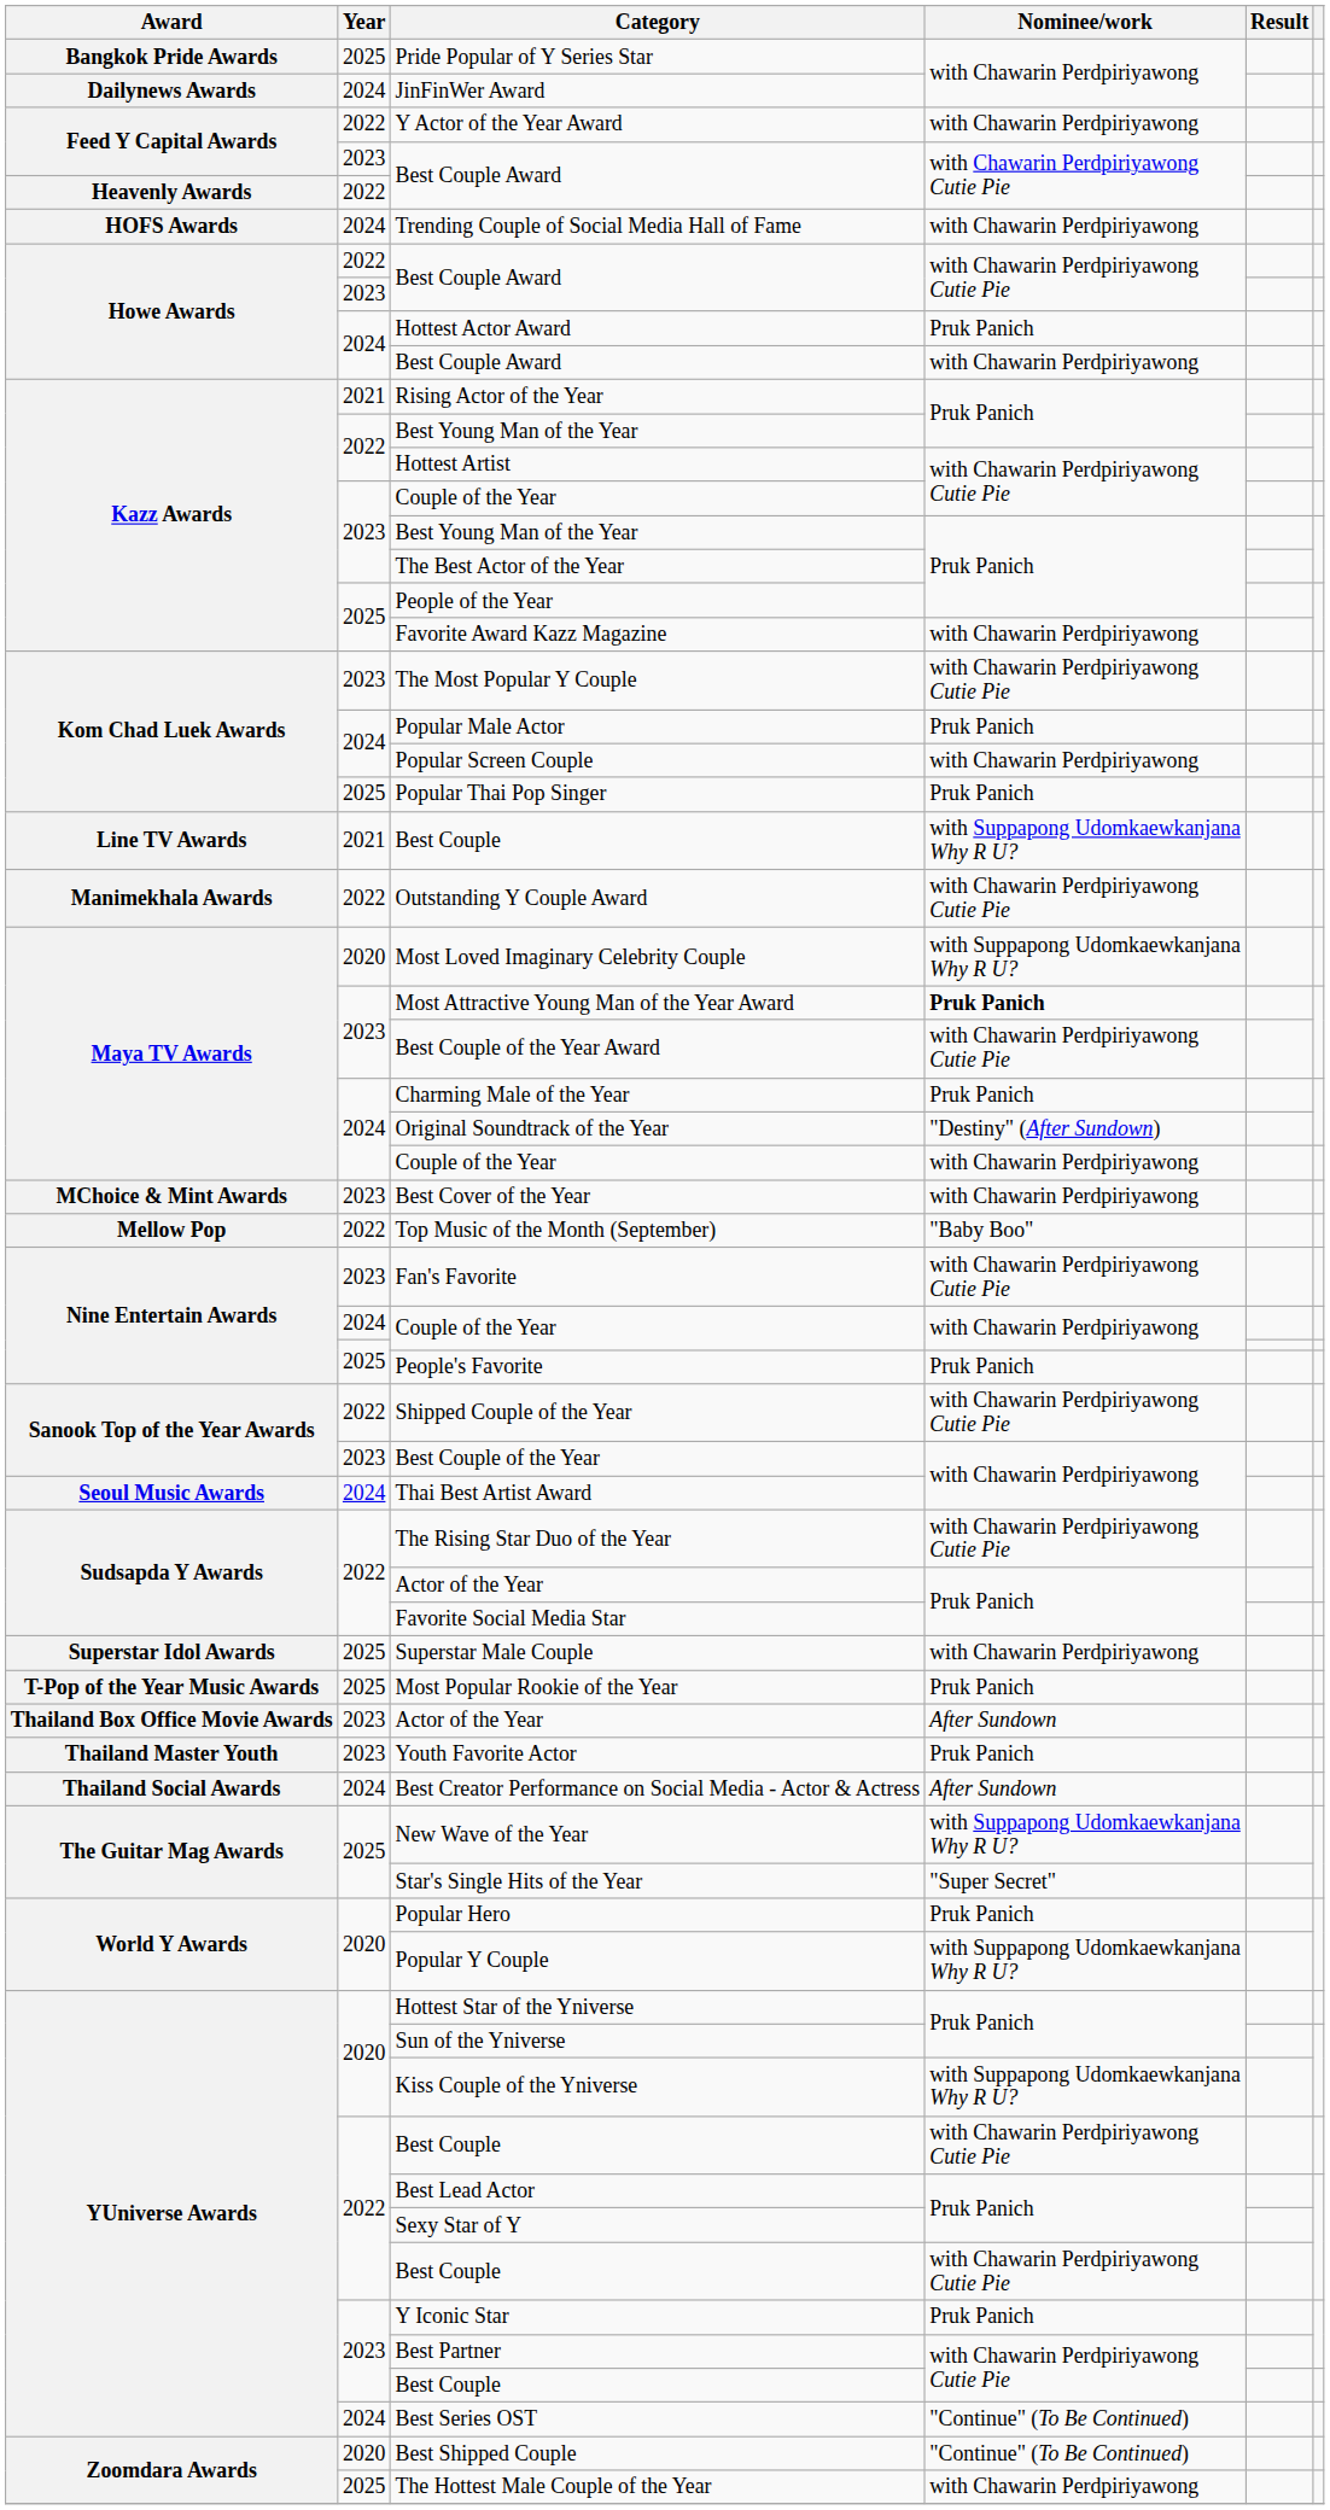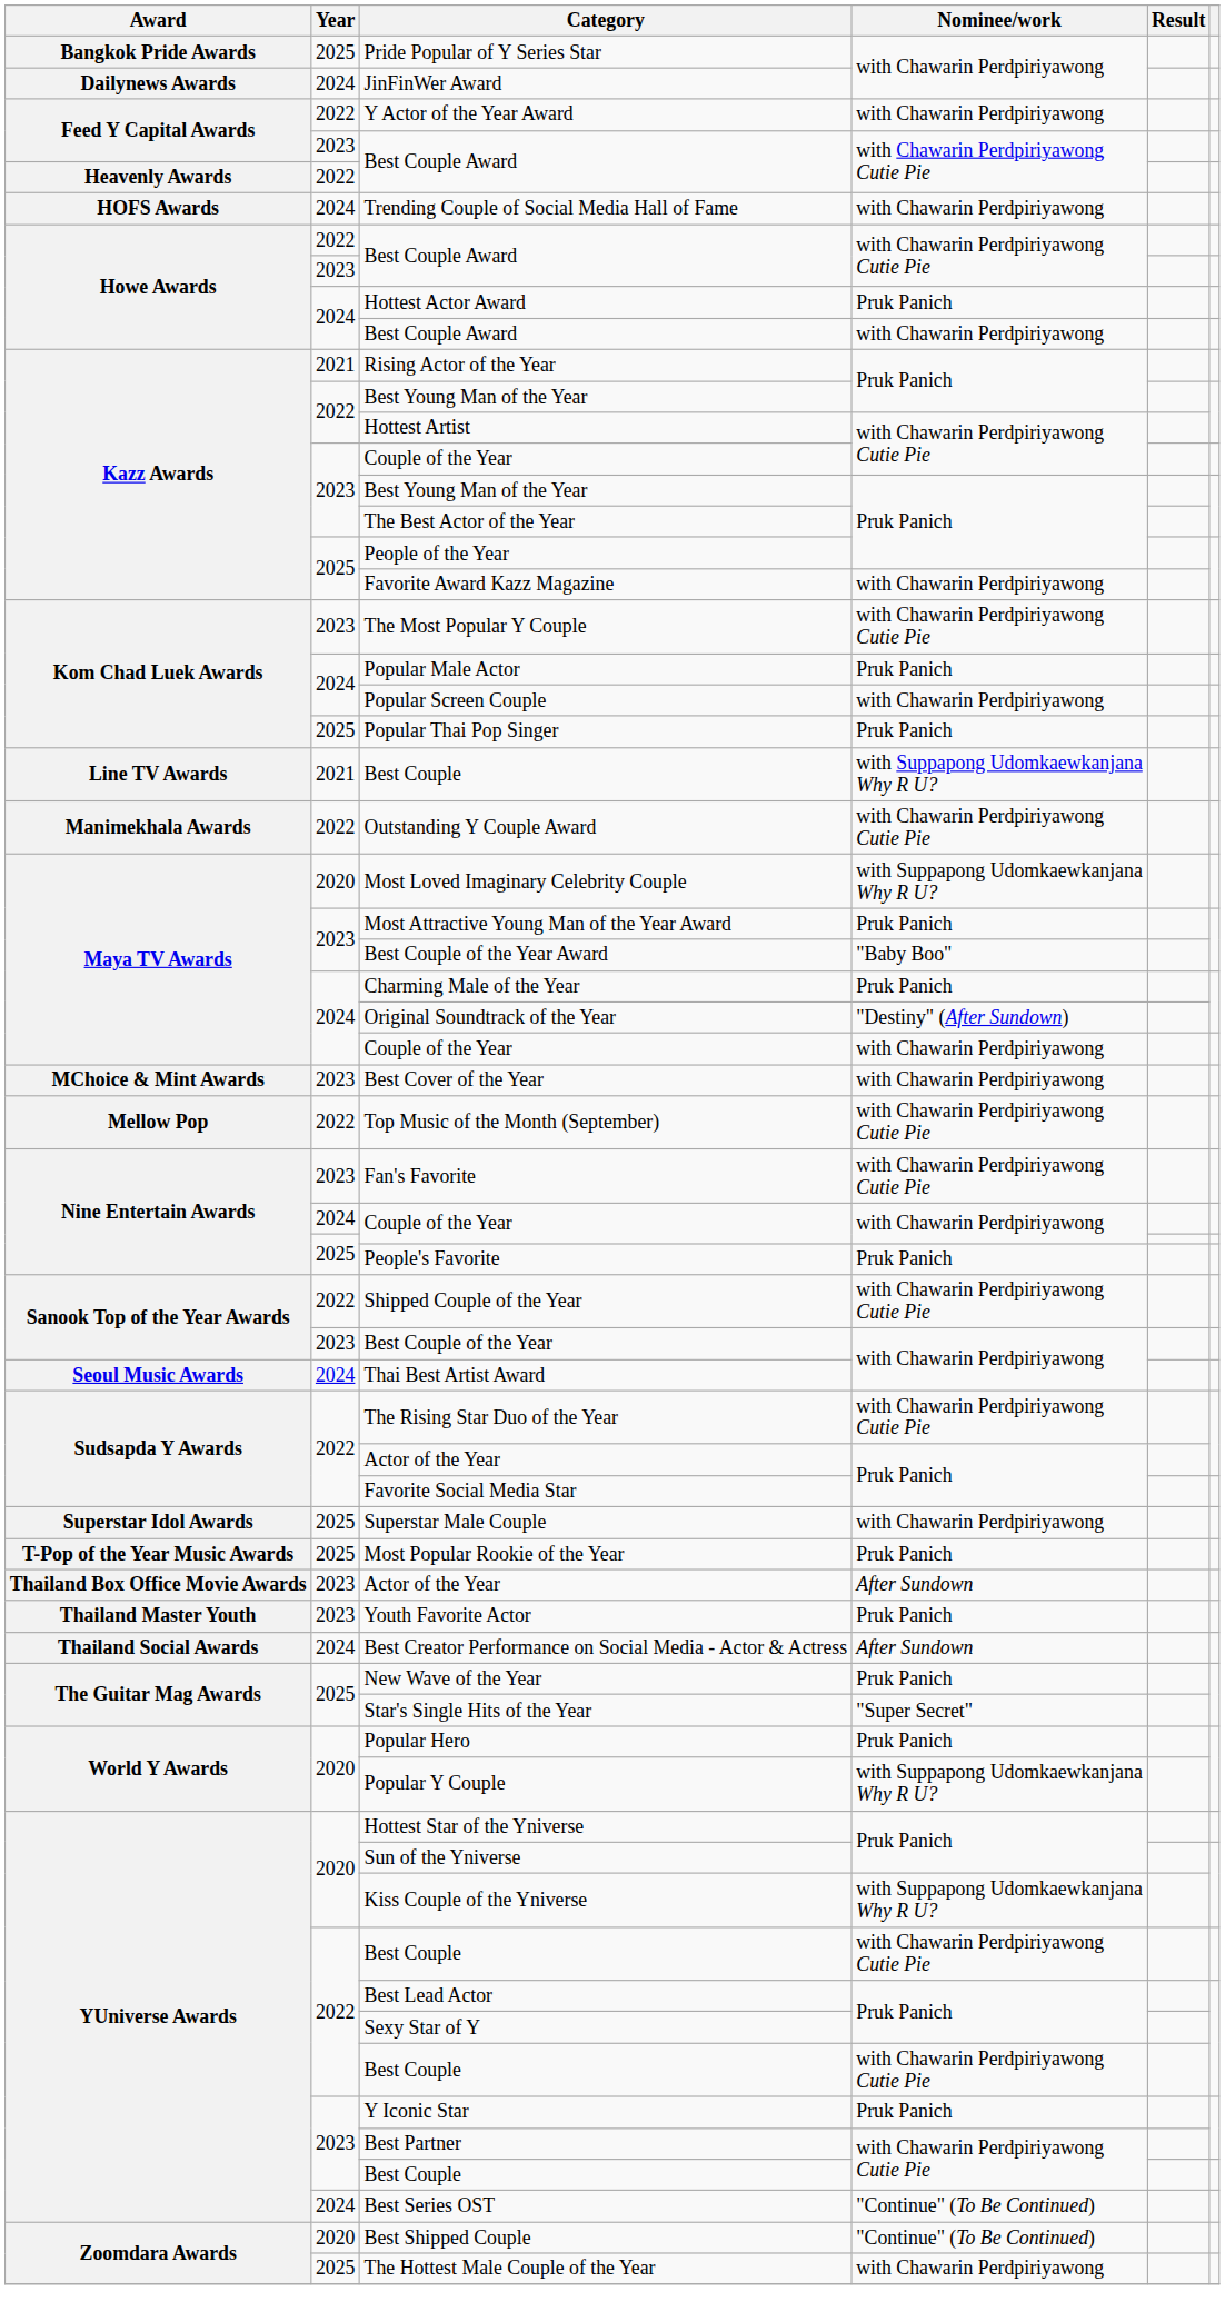Most Attractive Young Man of the Year Award | Nominee/work: bold -> normal
Best Couple of the Year Award | Nominee/work: with Chawarin Perdpiriyawong Cutie Pie -> "Baby Boo"
Top Music of the Month (September) | Nominee/work: "Baby Boo" -> with Chawarin Perdpiriyawong Cutie Pie
New Wave of the Year | Nominee/work: with Suppapong Udomkaewkanjana Why R U? -> Pruk Panich
